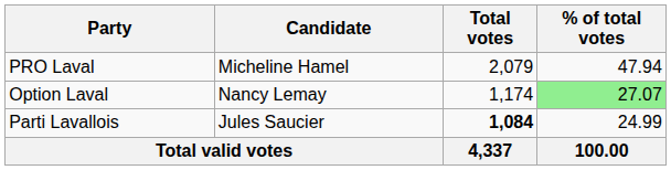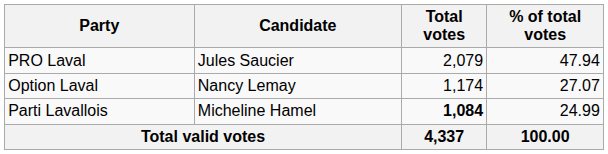PRO Laval | Candidate: Micheline Hamel -> Jules Saucier
Option Laval | % of total votes: lightgreen background -> no background
Parti Lavallois | Candidate: Jules Saucier -> Micheline Hamel
